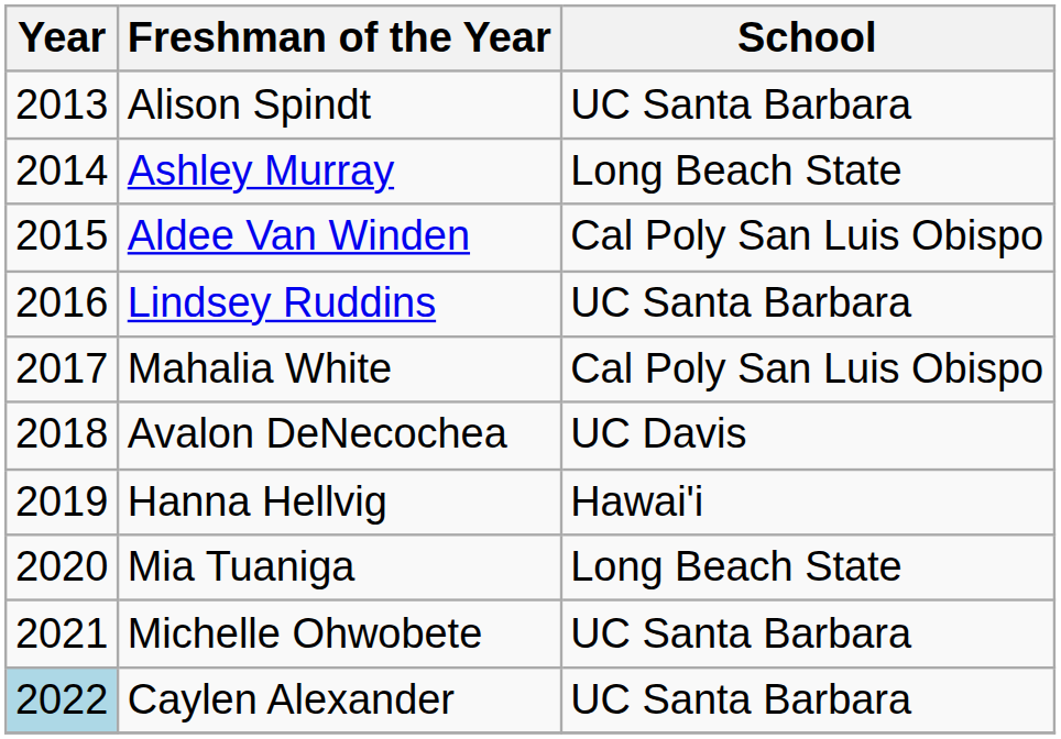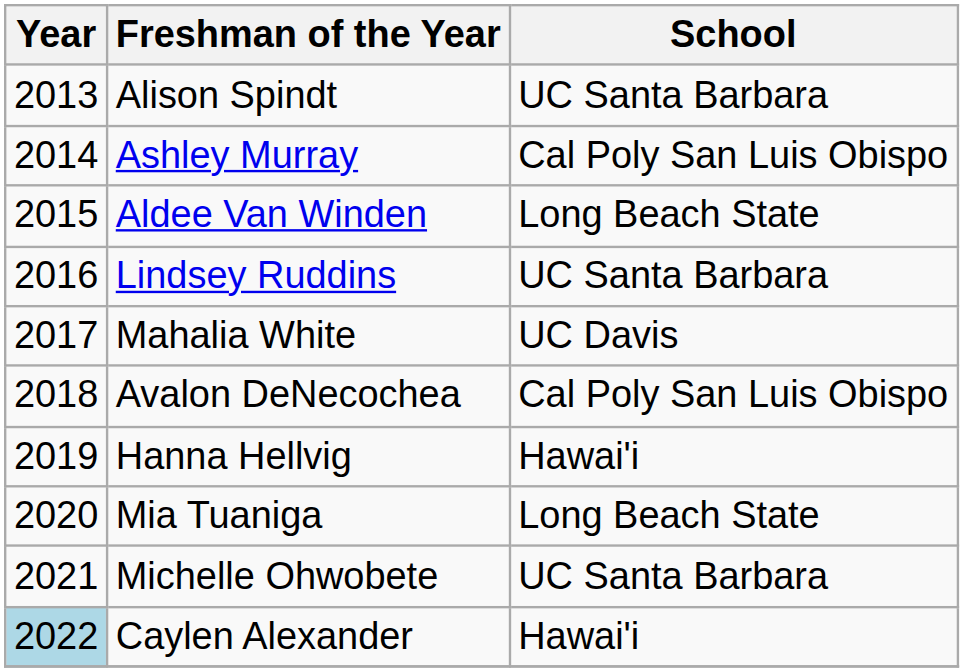Ashley Murray | School: Long Beach State -> Cal Poly San Luis Obispo
Aldee Van Winden | School: Cal Poly San Luis Obispo -> Long Beach State
Mahalia White | School: Cal Poly San Luis Obispo -> UC Davis
Avalon DeNecochea | School: UC Davis -> Cal Poly San Luis Obispo
Caylen Alexander | School: UC Santa Barbara -> Hawai'i
